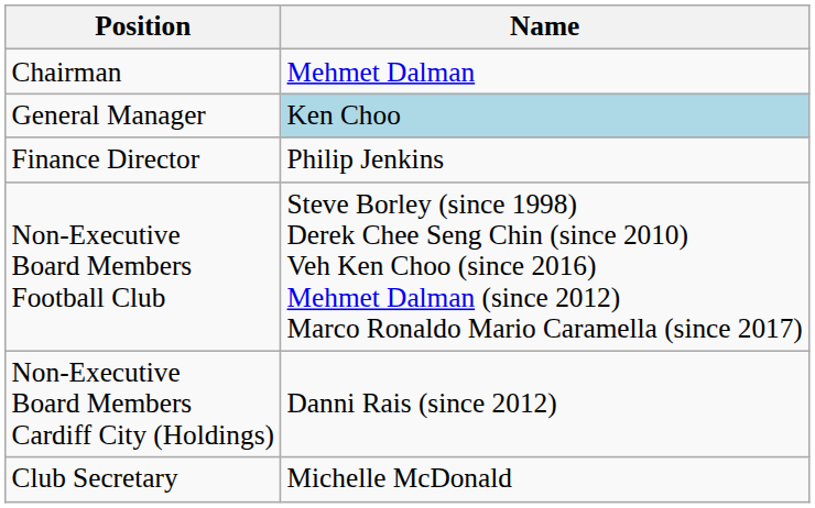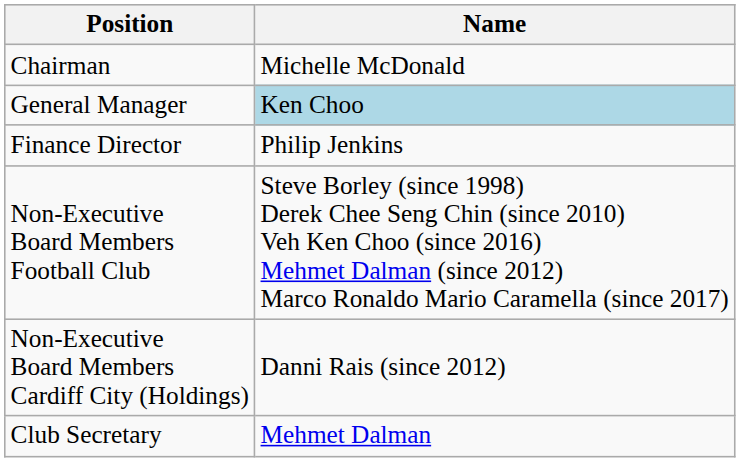Chairman | Name: Mehmet Dalman -> Michelle McDonald
Club Secretary | Name: Michelle McDonald -> Mehmet Dalman
